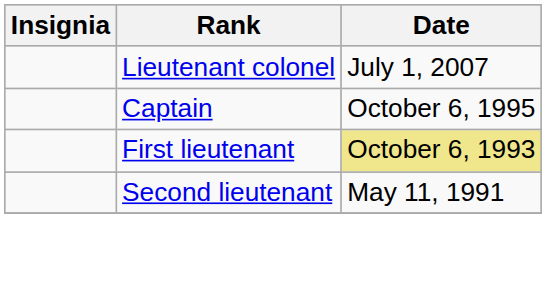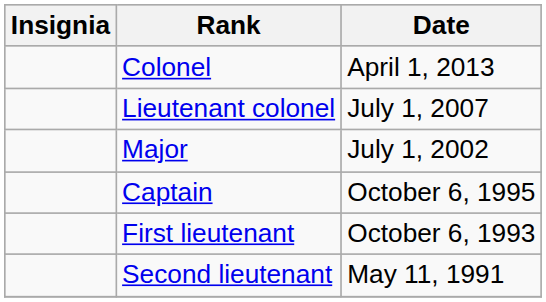+ row: Colonel | April 1, 2013
+ row: Major | July 1, 2002
First lieutenant | Date: khaki background -> no background
